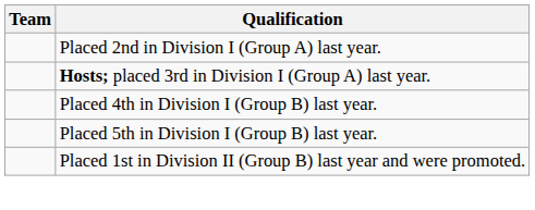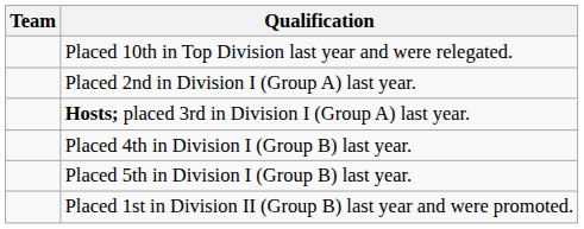+ row: Placed 10th in Top Division last year and were relegated.
